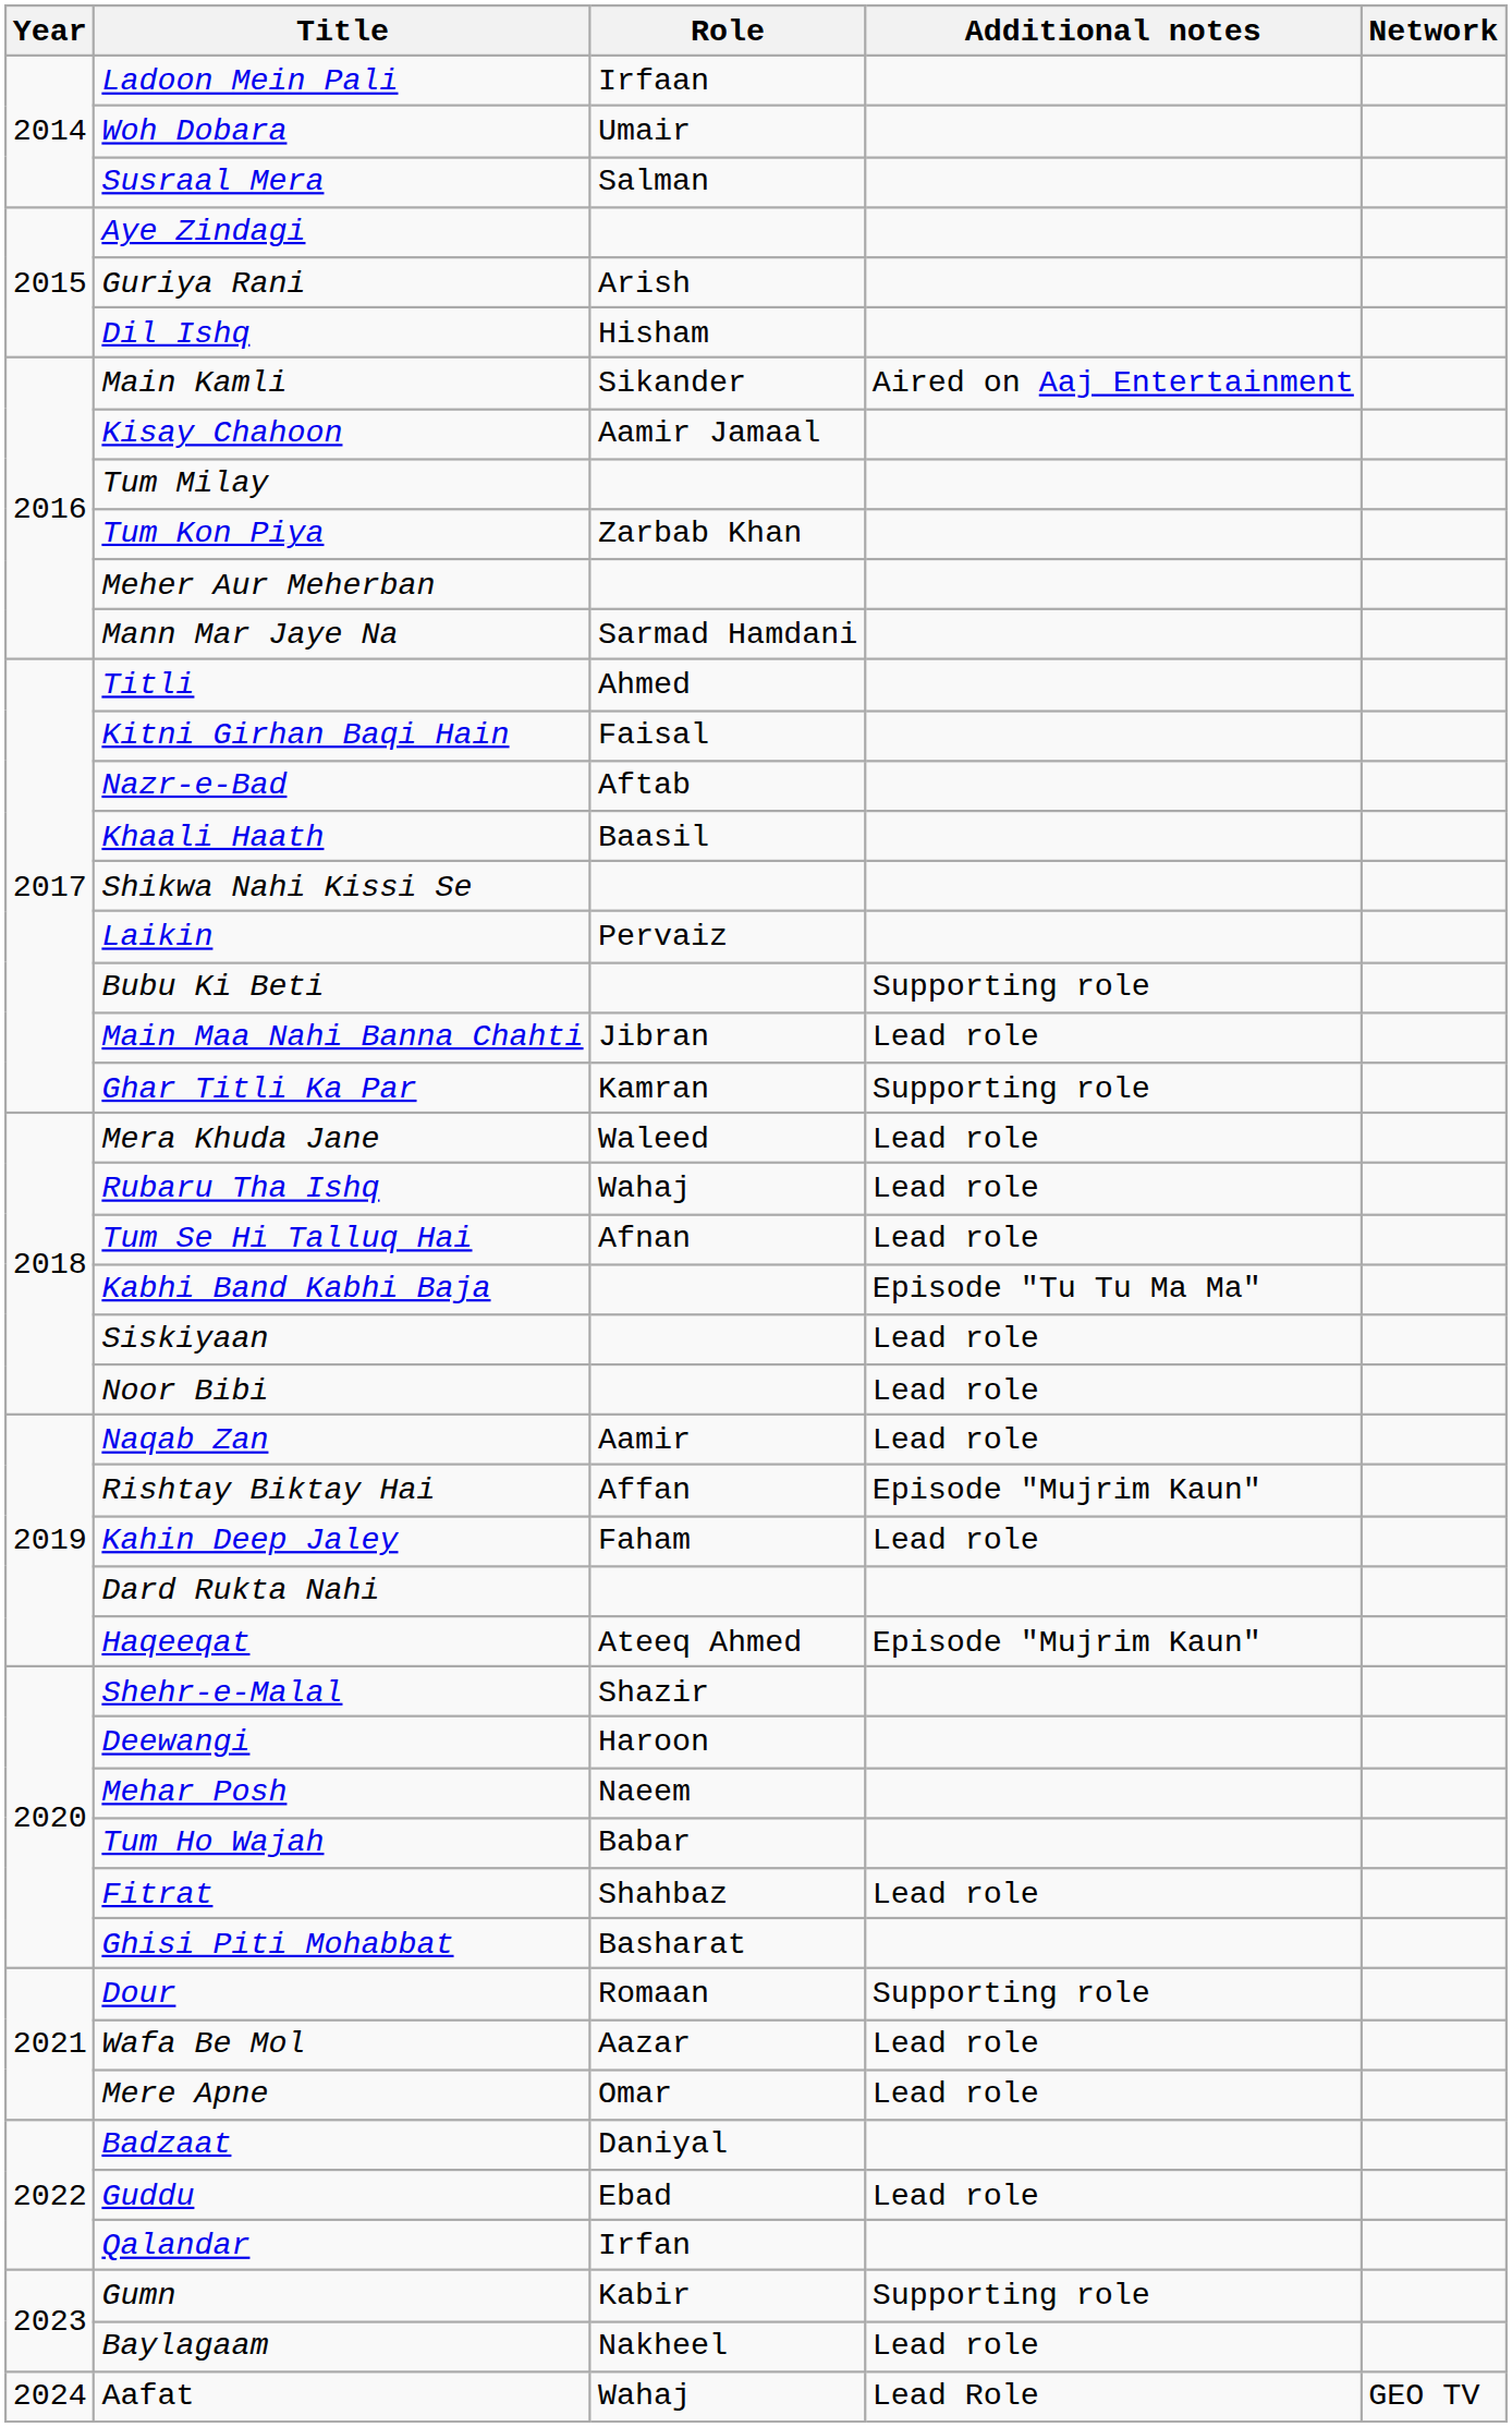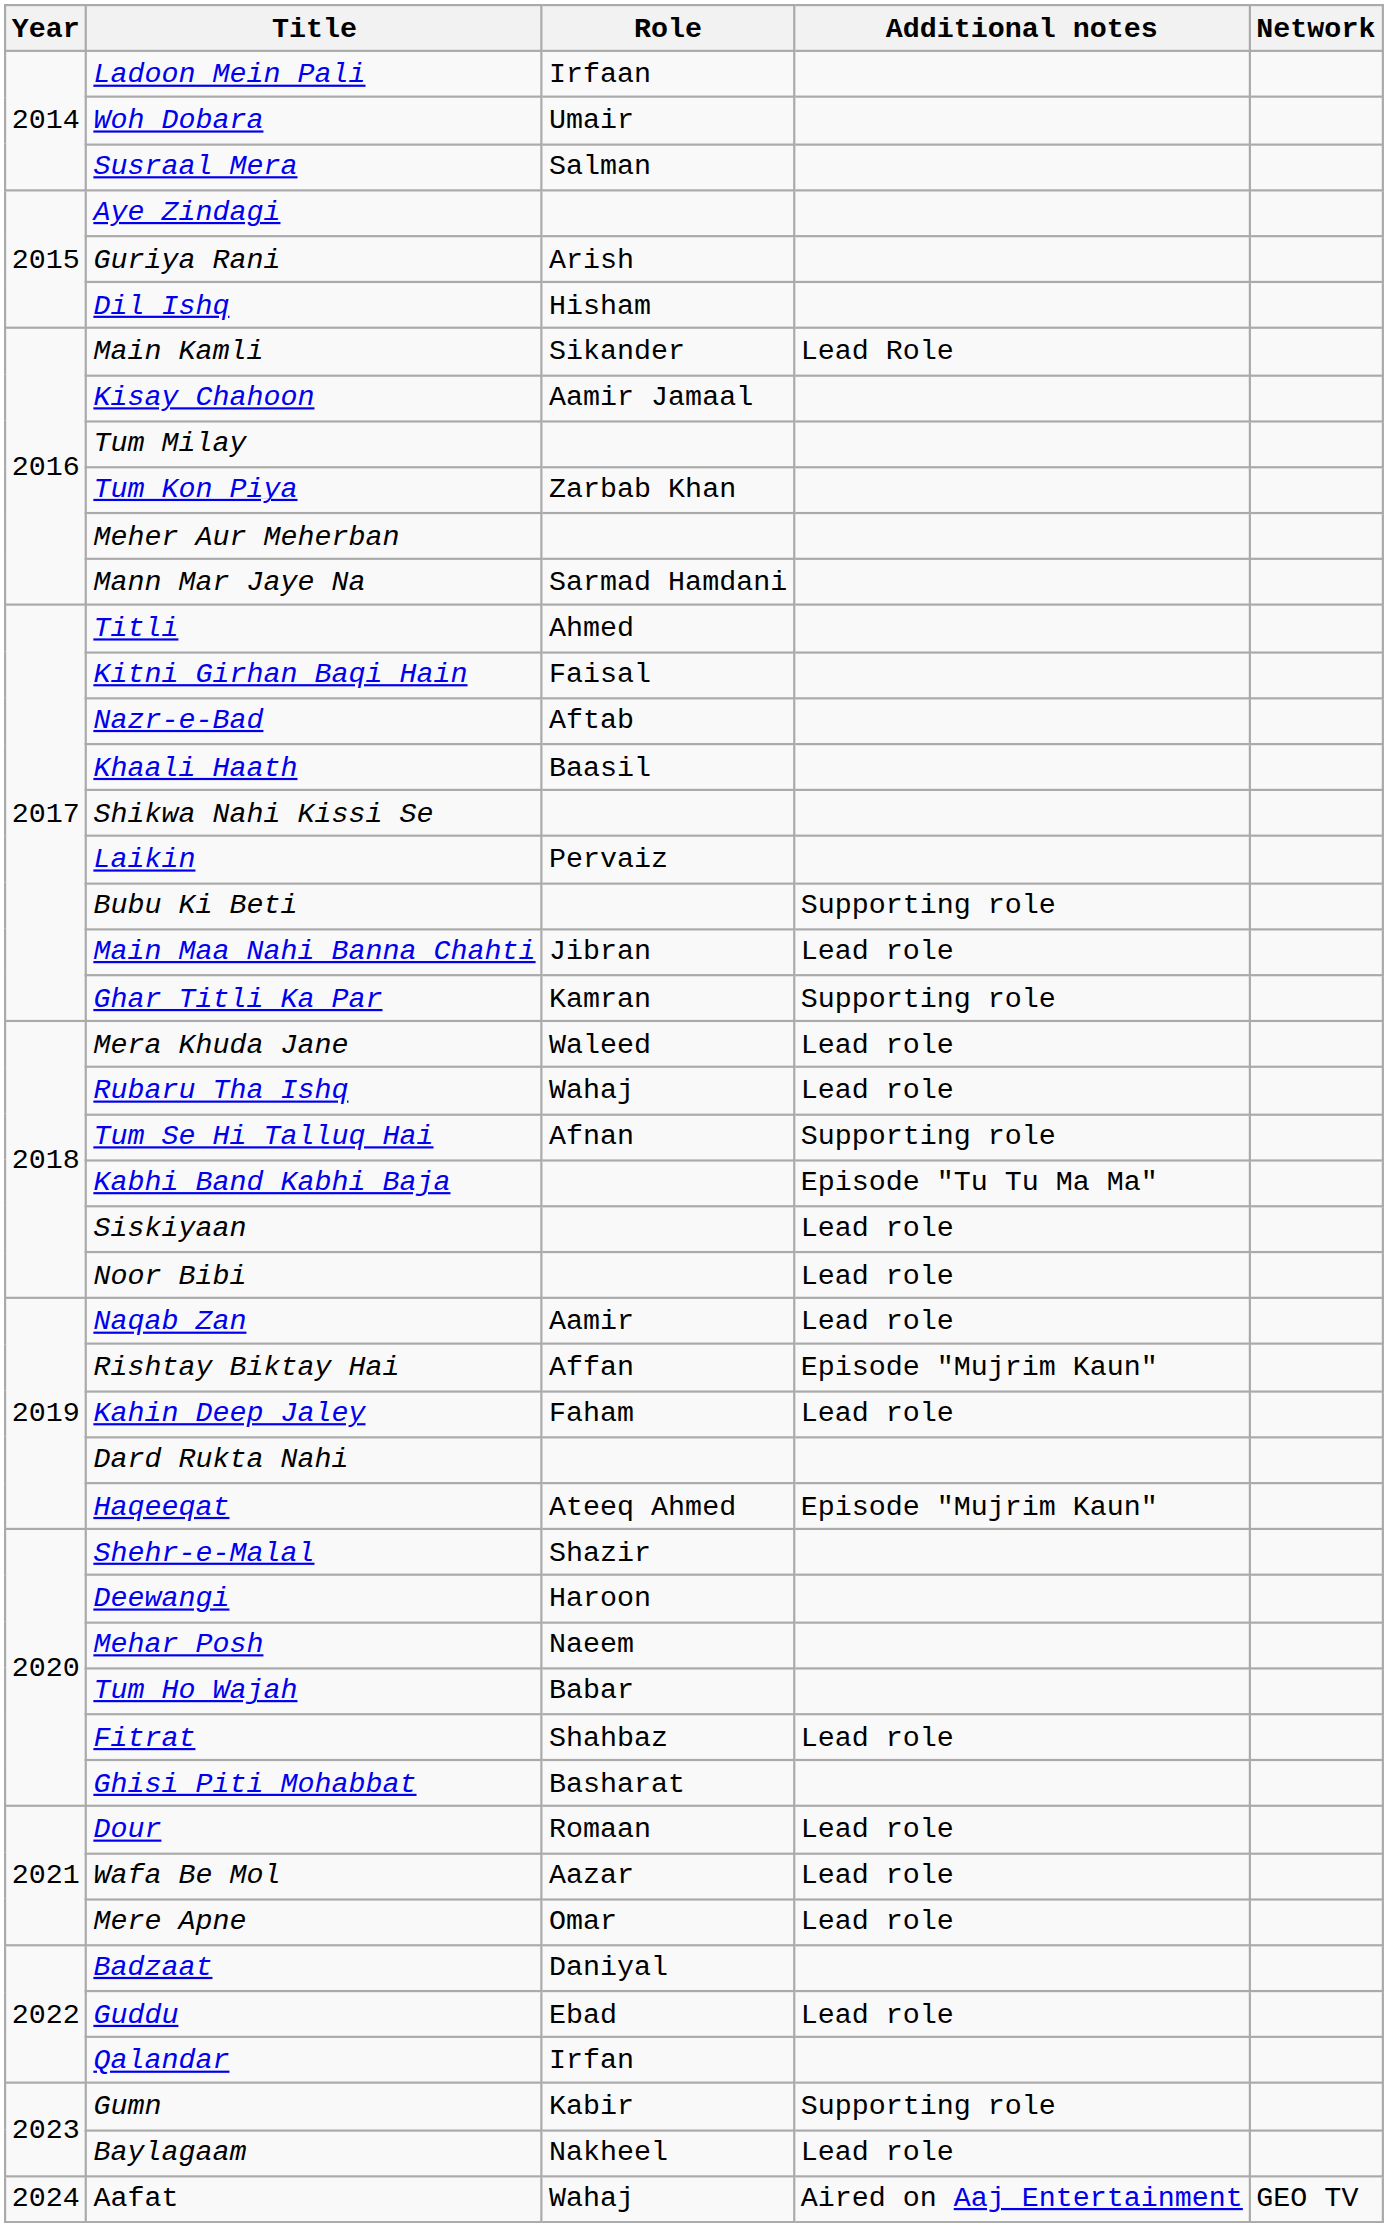Main Kamli | Additional notes: Aired on Aaj Entertainment -> Lead Role
Tum Se Hi Talluq Hai | Additional notes: Lead role -> Supporting role
Dour | Additional notes: Supporting role -> Lead role
Aafat | Additional notes: Lead Role -> Aired on Aaj Entertainment
